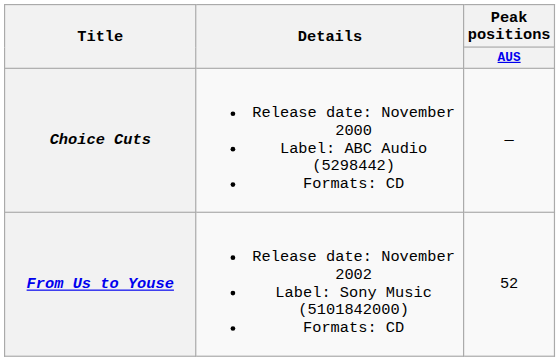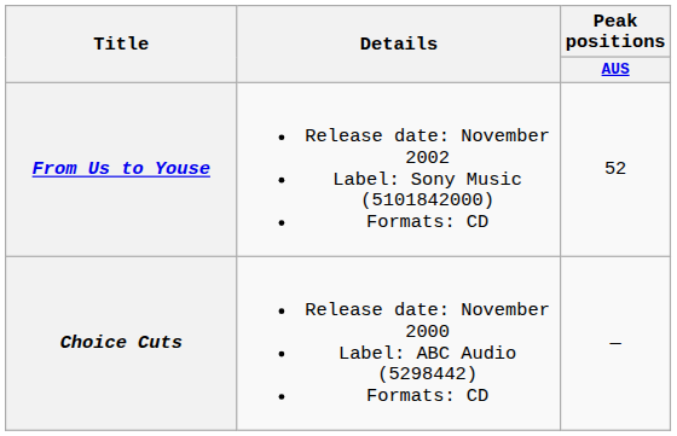rows swapped: Choice Cuts <-> From Us to Youse
